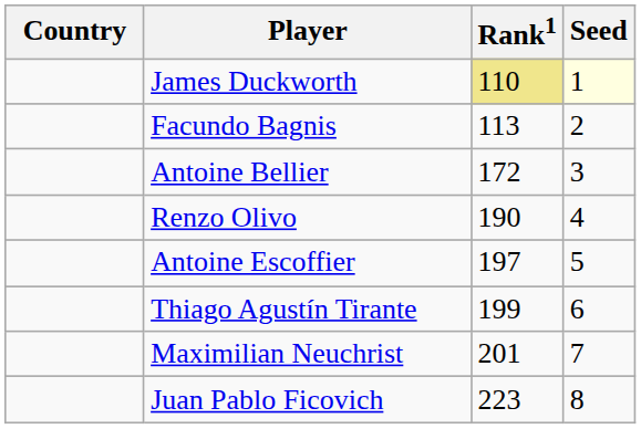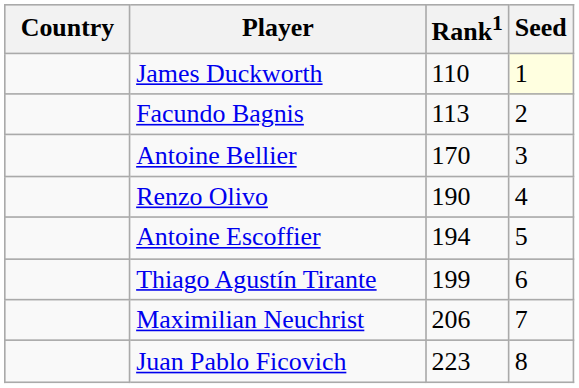James Duckworth | Rank1: khaki background -> no background
Antoine Bellier | Rank1: 172 -> 170
Antoine Escoffier | Rank1: 197 -> 194
Maximilian Neuchrist | Rank1: 201 -> 206
